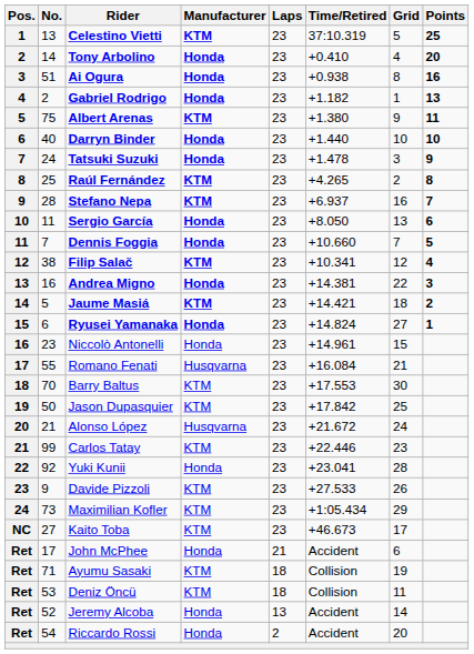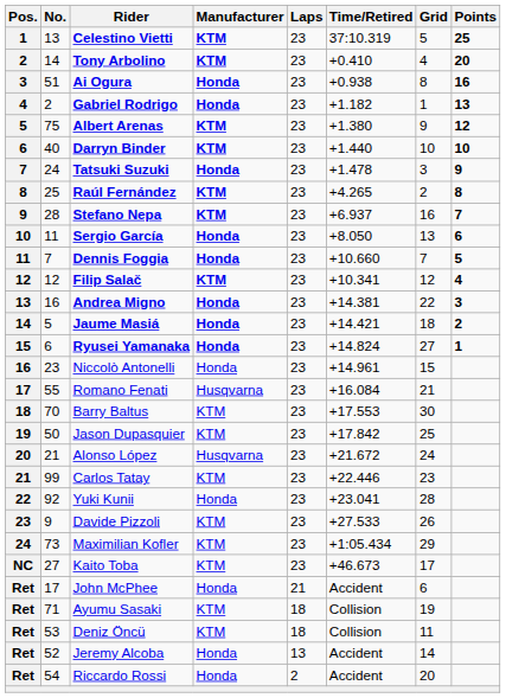Tony Arbolino | Manufacturer: Honda -> KTM
Albert Arenas | Points: 11 -> 12
Darryn Binder | Manufacturer: Honda -> KTM
Filip Salač | No.: 38 -> 12
Jaume Masiá | Manufacturer: KTM -> Honda
